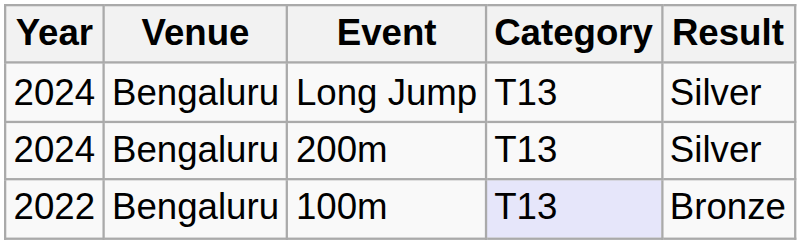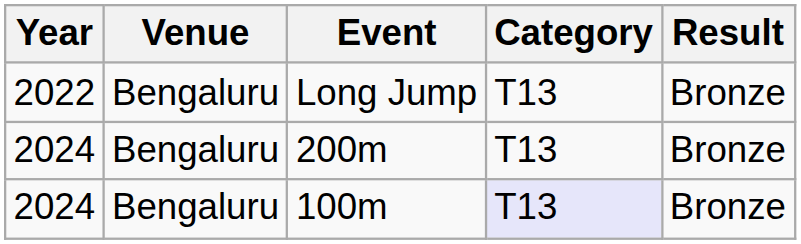Long Jump | Year: 2024 -> 2022
Long Jump | Result: Silver -> Bronze
200m | Result: Silver -> Bronze
100m | Year: 2022 -> 2024
